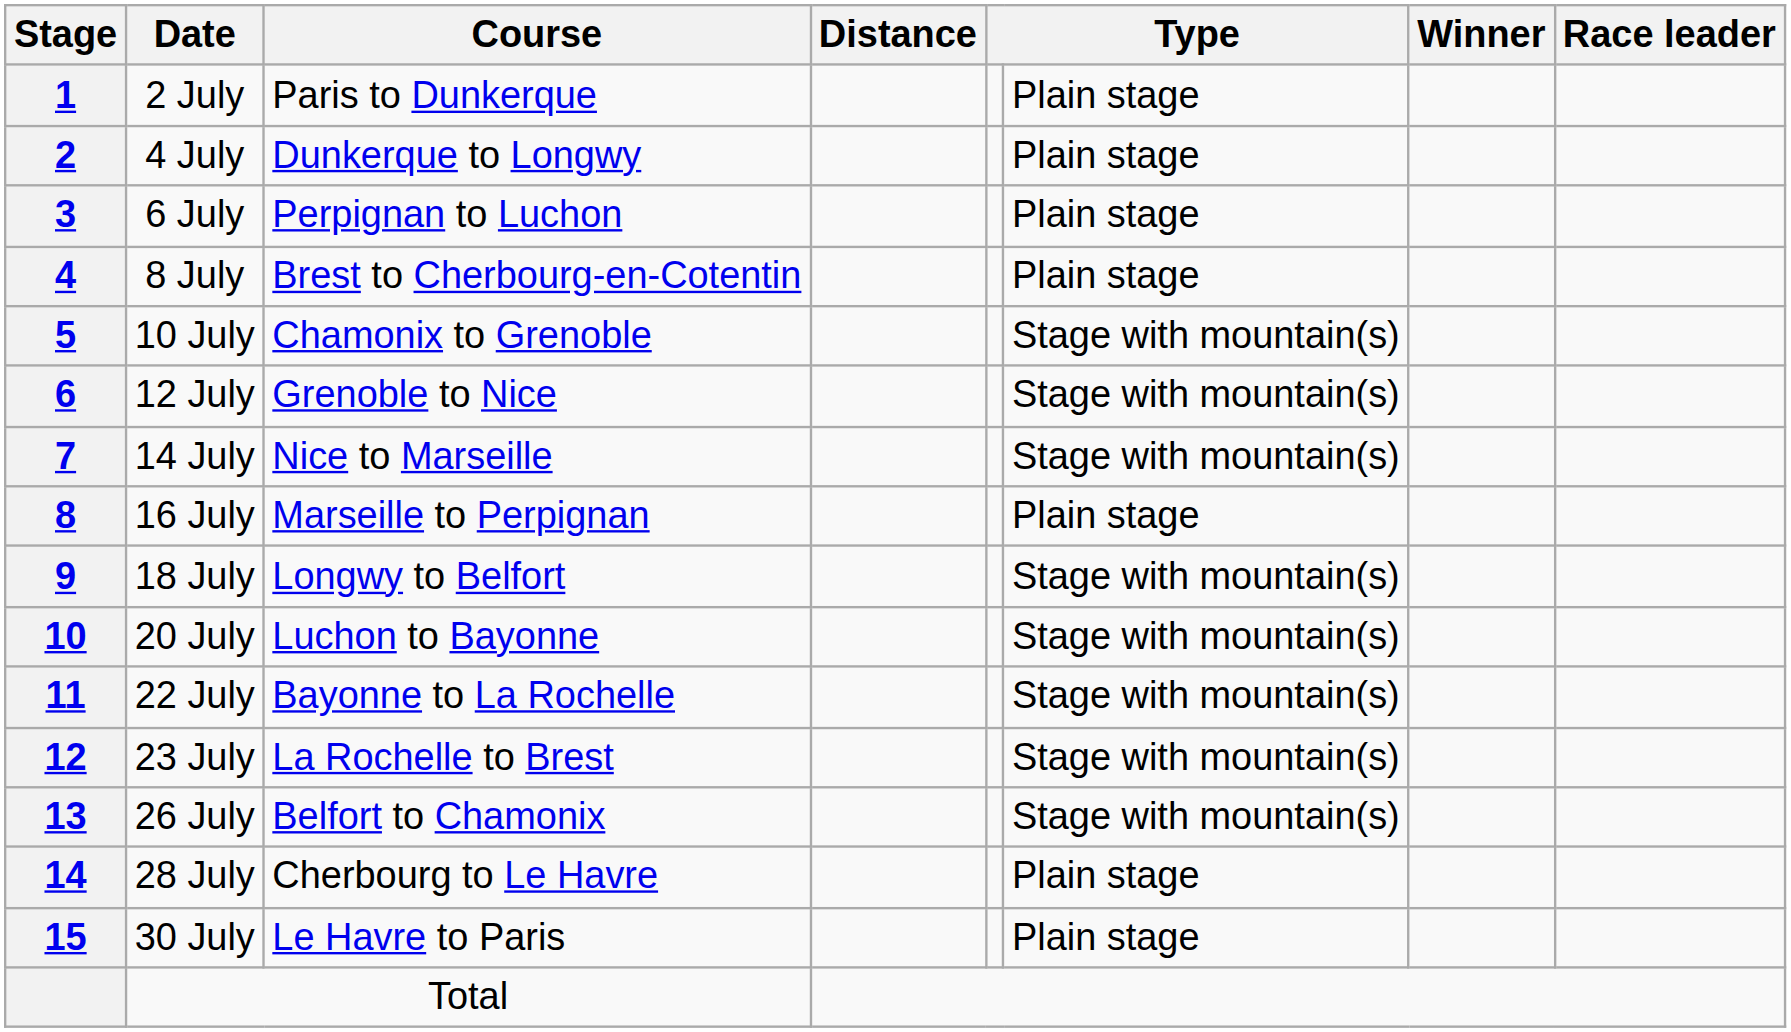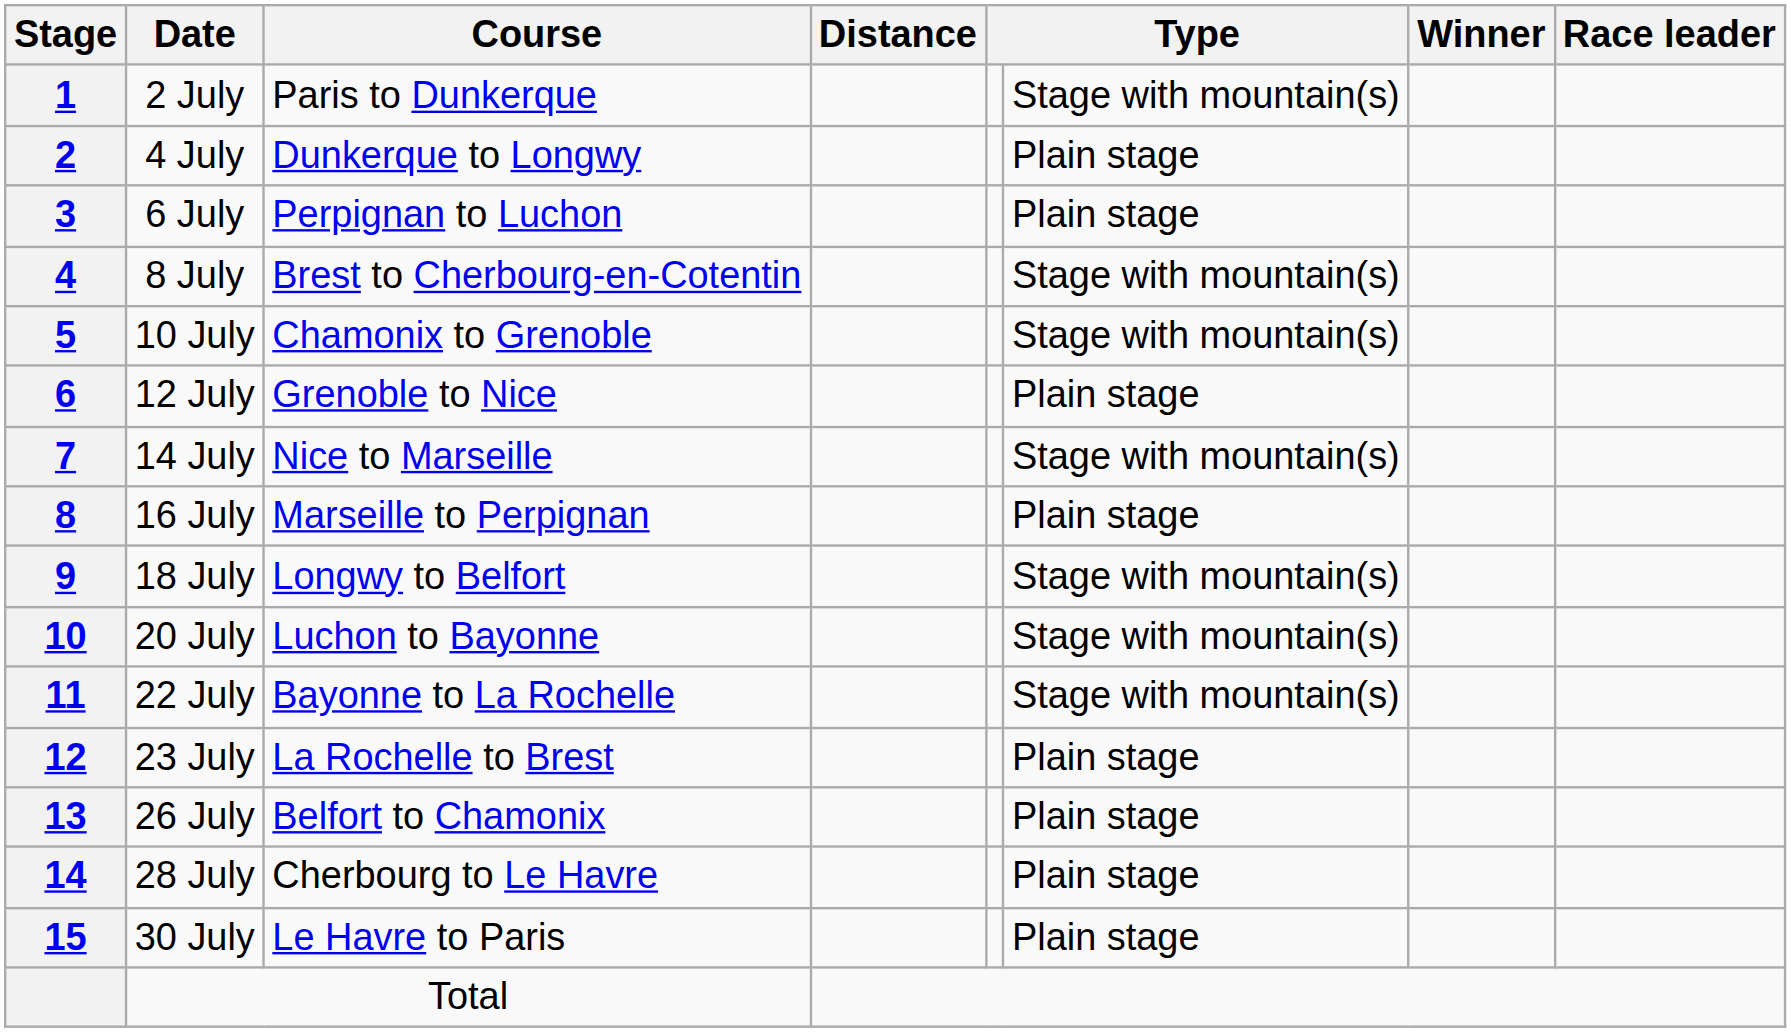2 July | column 6: Plain stage -> Stage with mountain(s)
8 July | column 6: Plain stage -> Stage with mountain(s)
12 July | column 6: Stage with mountain(s) -> Plain stage
23 July | column 6: Stage with mountain(s) -> Plain stage
26 July | column 6: Stage with mountain(s) -> Plain stage
